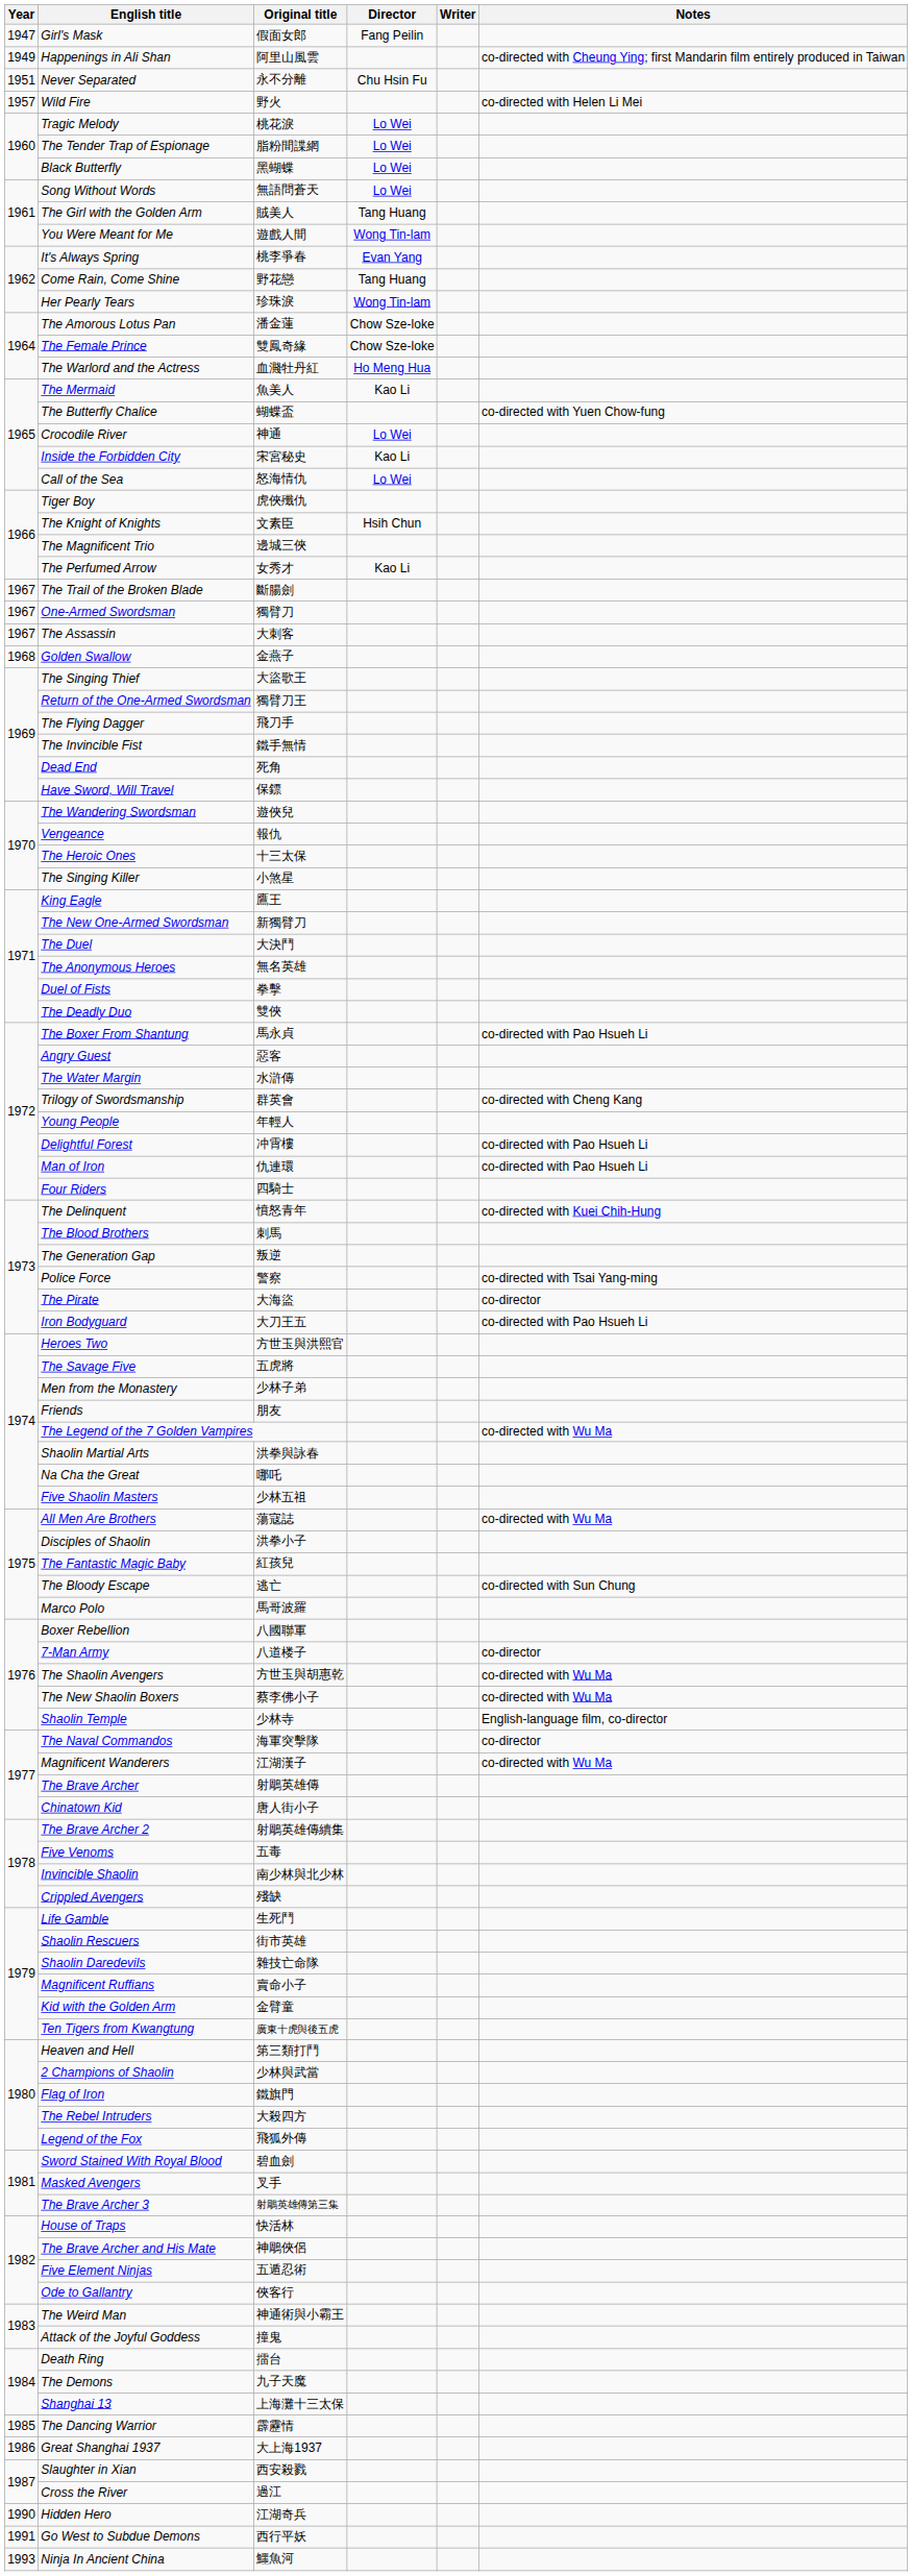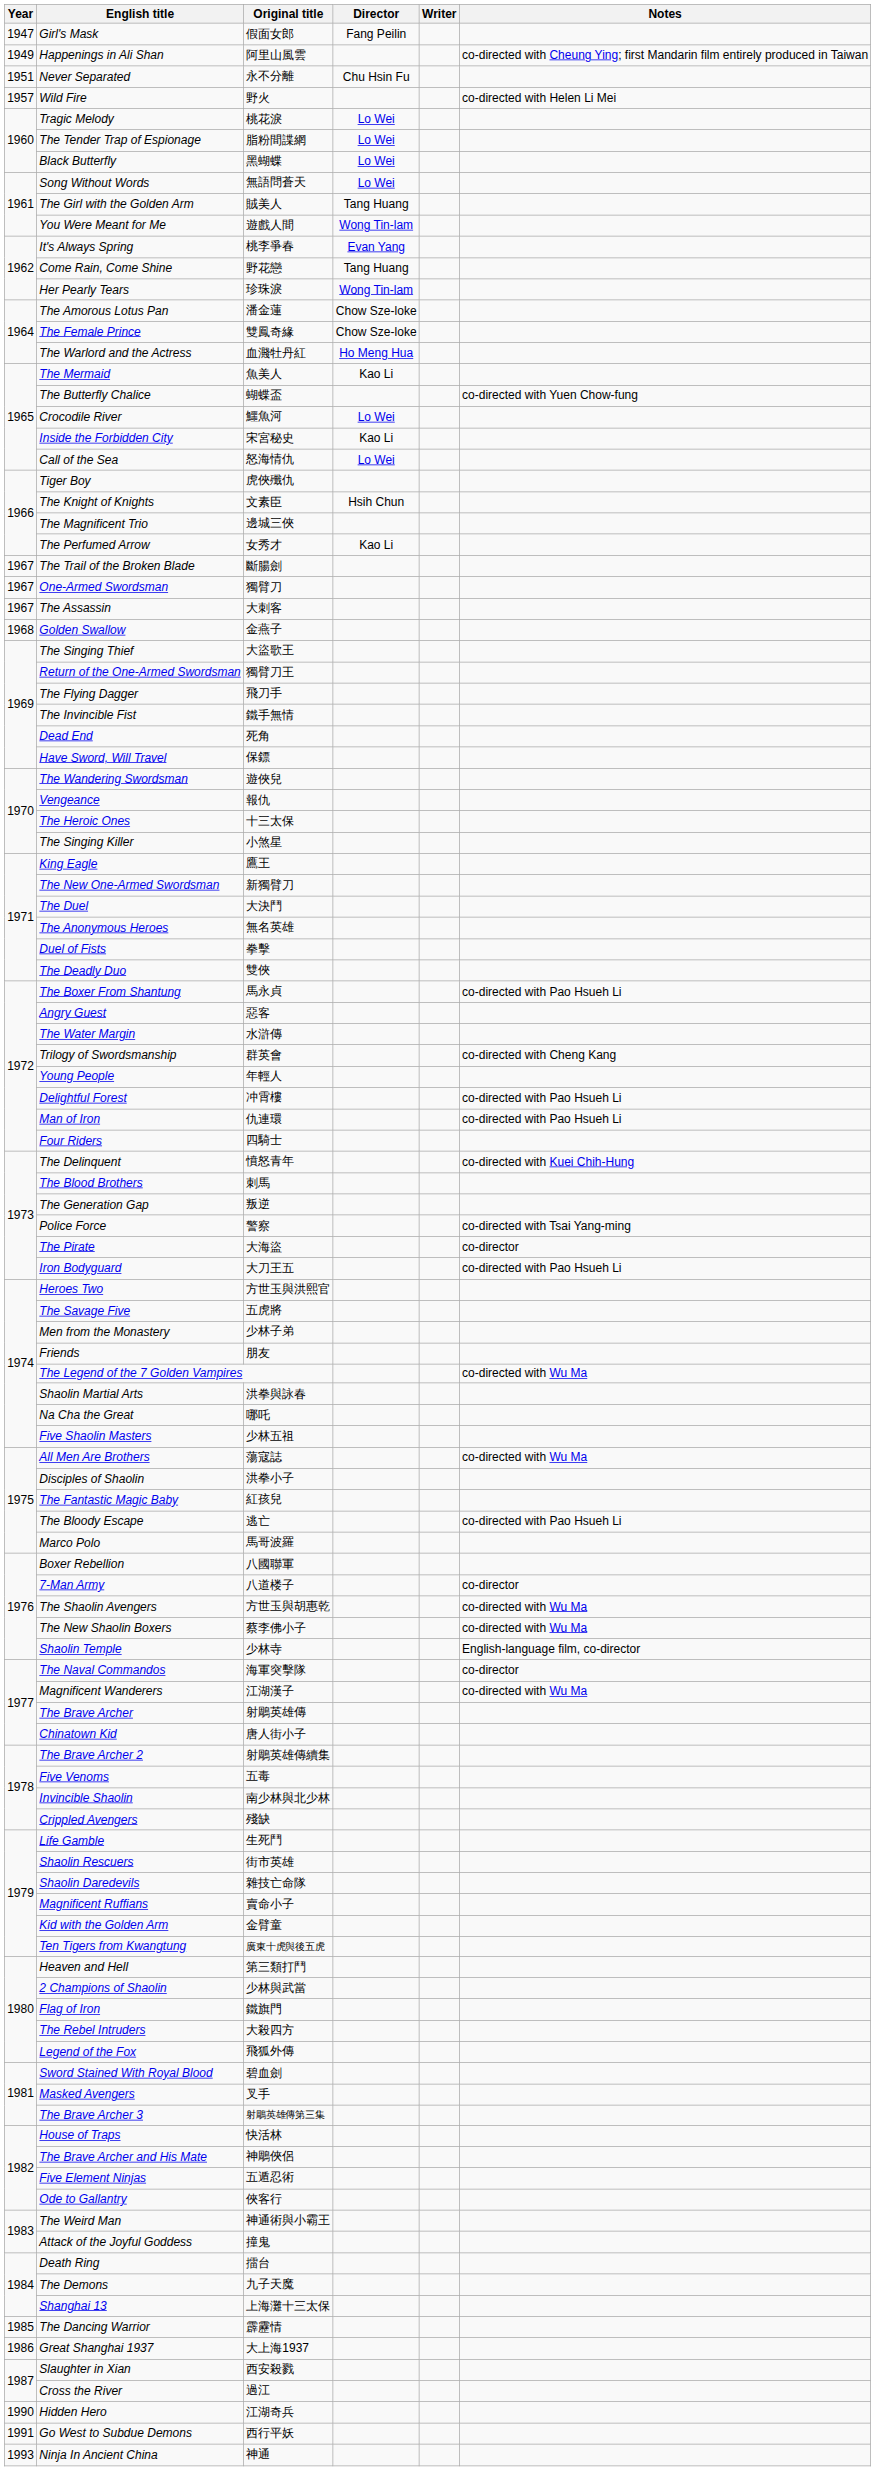Crocodile River | Original title: 神通 -> 鱷魚河
The Bloody Escape | Notes: co-directed with Sun Chung -> co-directed with Pao Hsueh Li
Ninja In Ancient China | Original title: 鱷魚河 -> 神通
